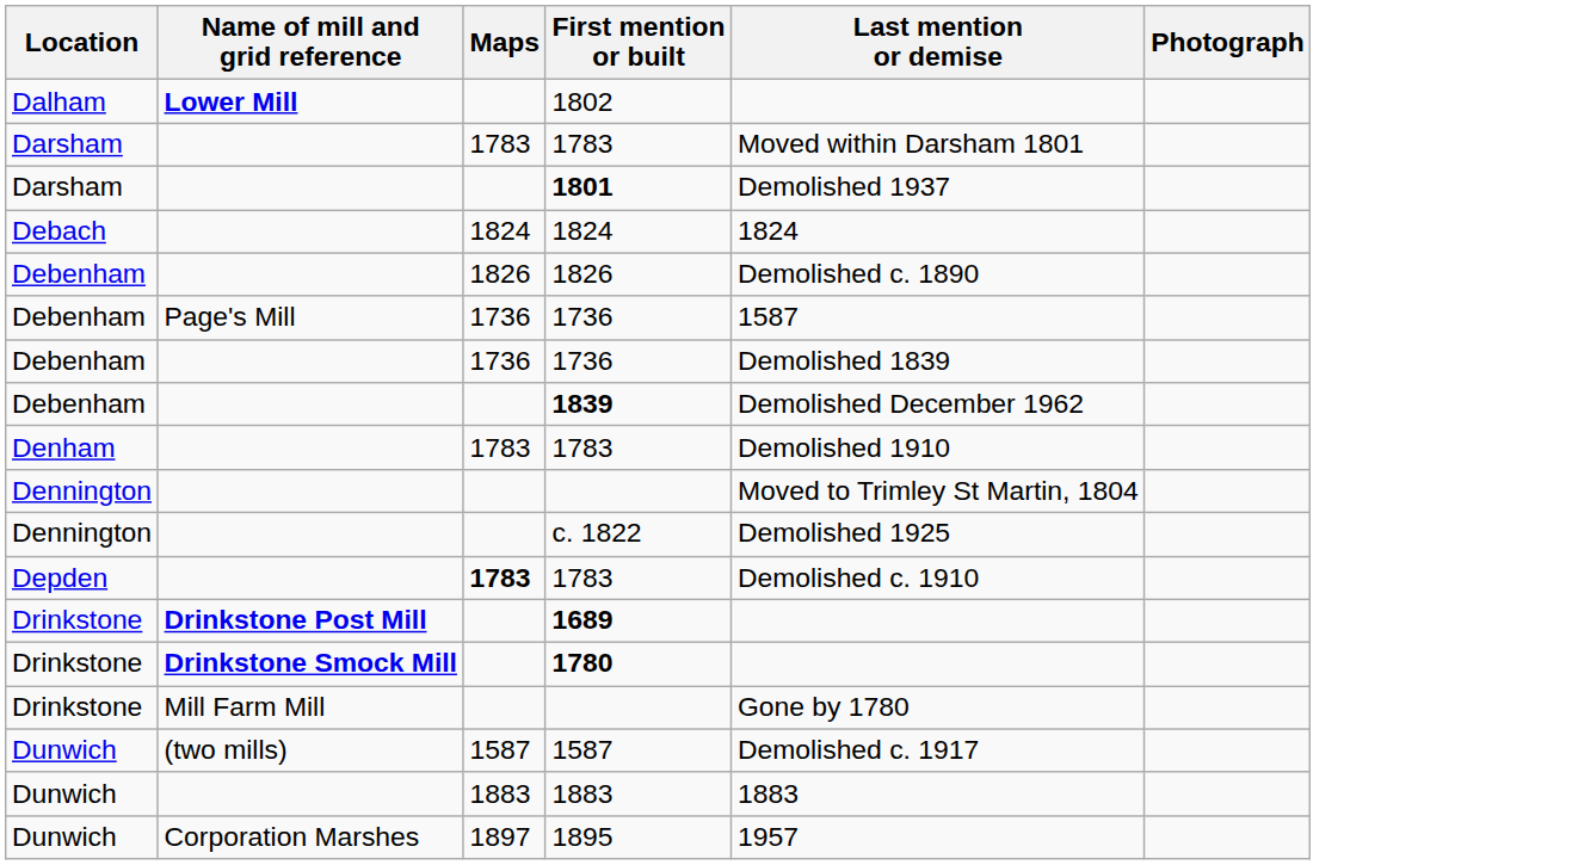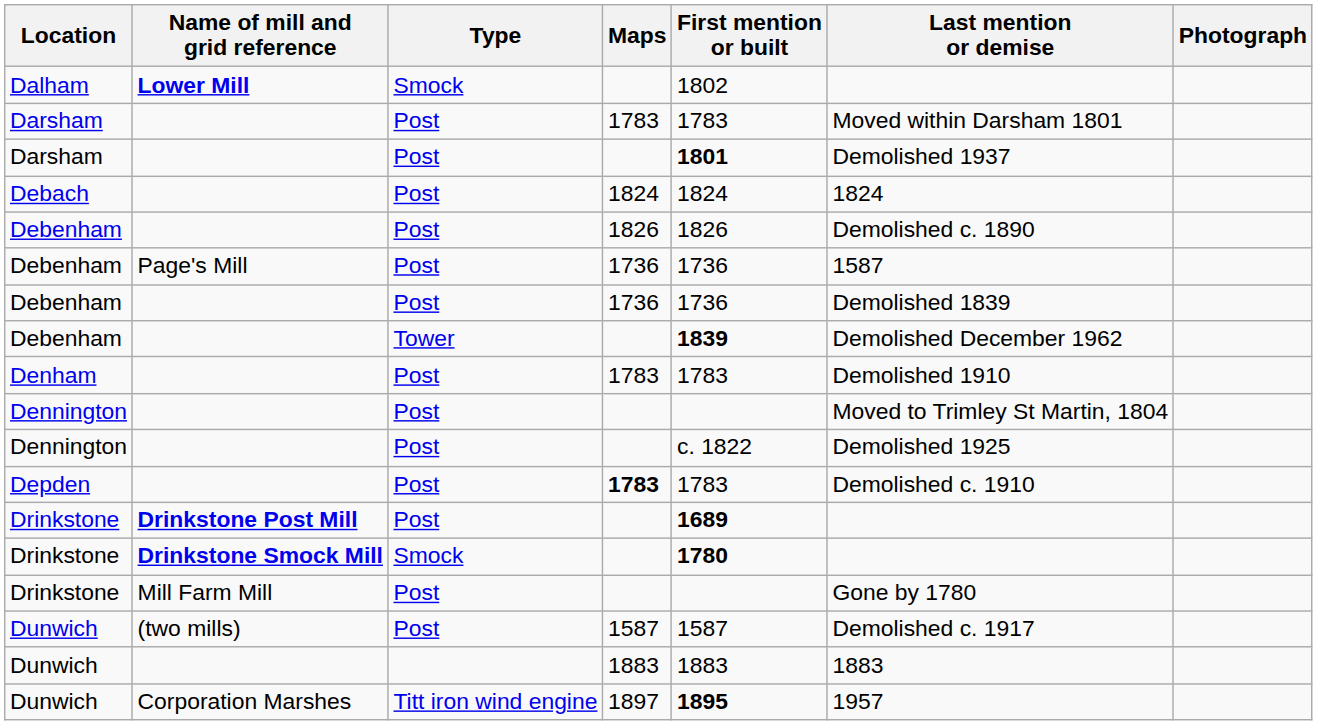+ column: Type | Smock | Post | Post | Post | Post | Post | Post | Tower | Post | Post | Post | Post | Post | Smock | Post | Post | Titt iron wind engine
Dunwich / Corporation Marshes | First mention or built: normal -> bold
